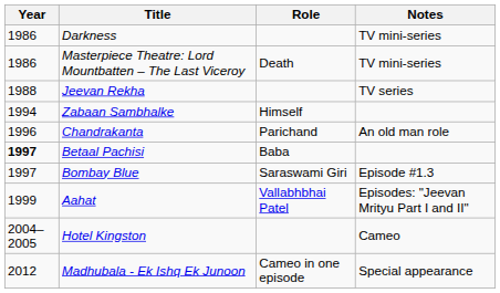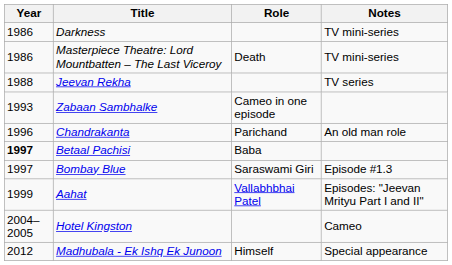Zabaan Sambhalke | Year: 1994 -> 1993
Zabaan Sambhalke | Role: Himself -> Cameo in one episode
Madhubala - Ek Ishq Ek Junoon | Role: Cameo in one episode -> Himself
